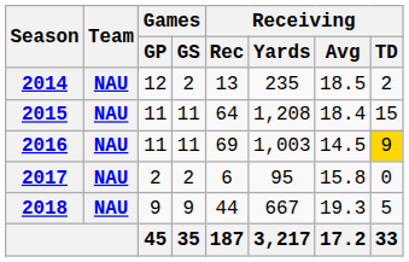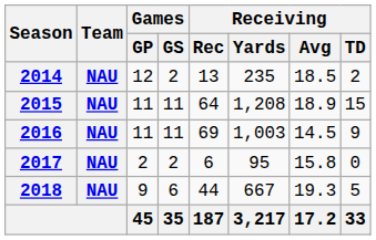2015 | Receiving / Avg: 18.4 -> 18.9
2016 | Receiving / TD: gold background -> no background
2018 | Games / GS: 9 -> 6
